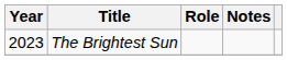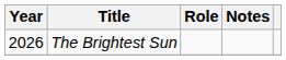The Brightest Sun | Year: 2023 -> 2026
